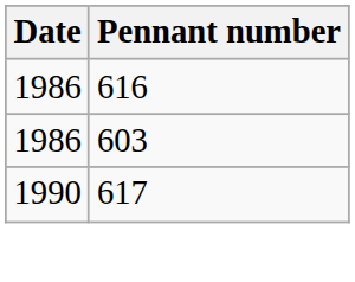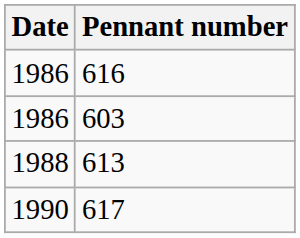+ row: 1988 | 613
